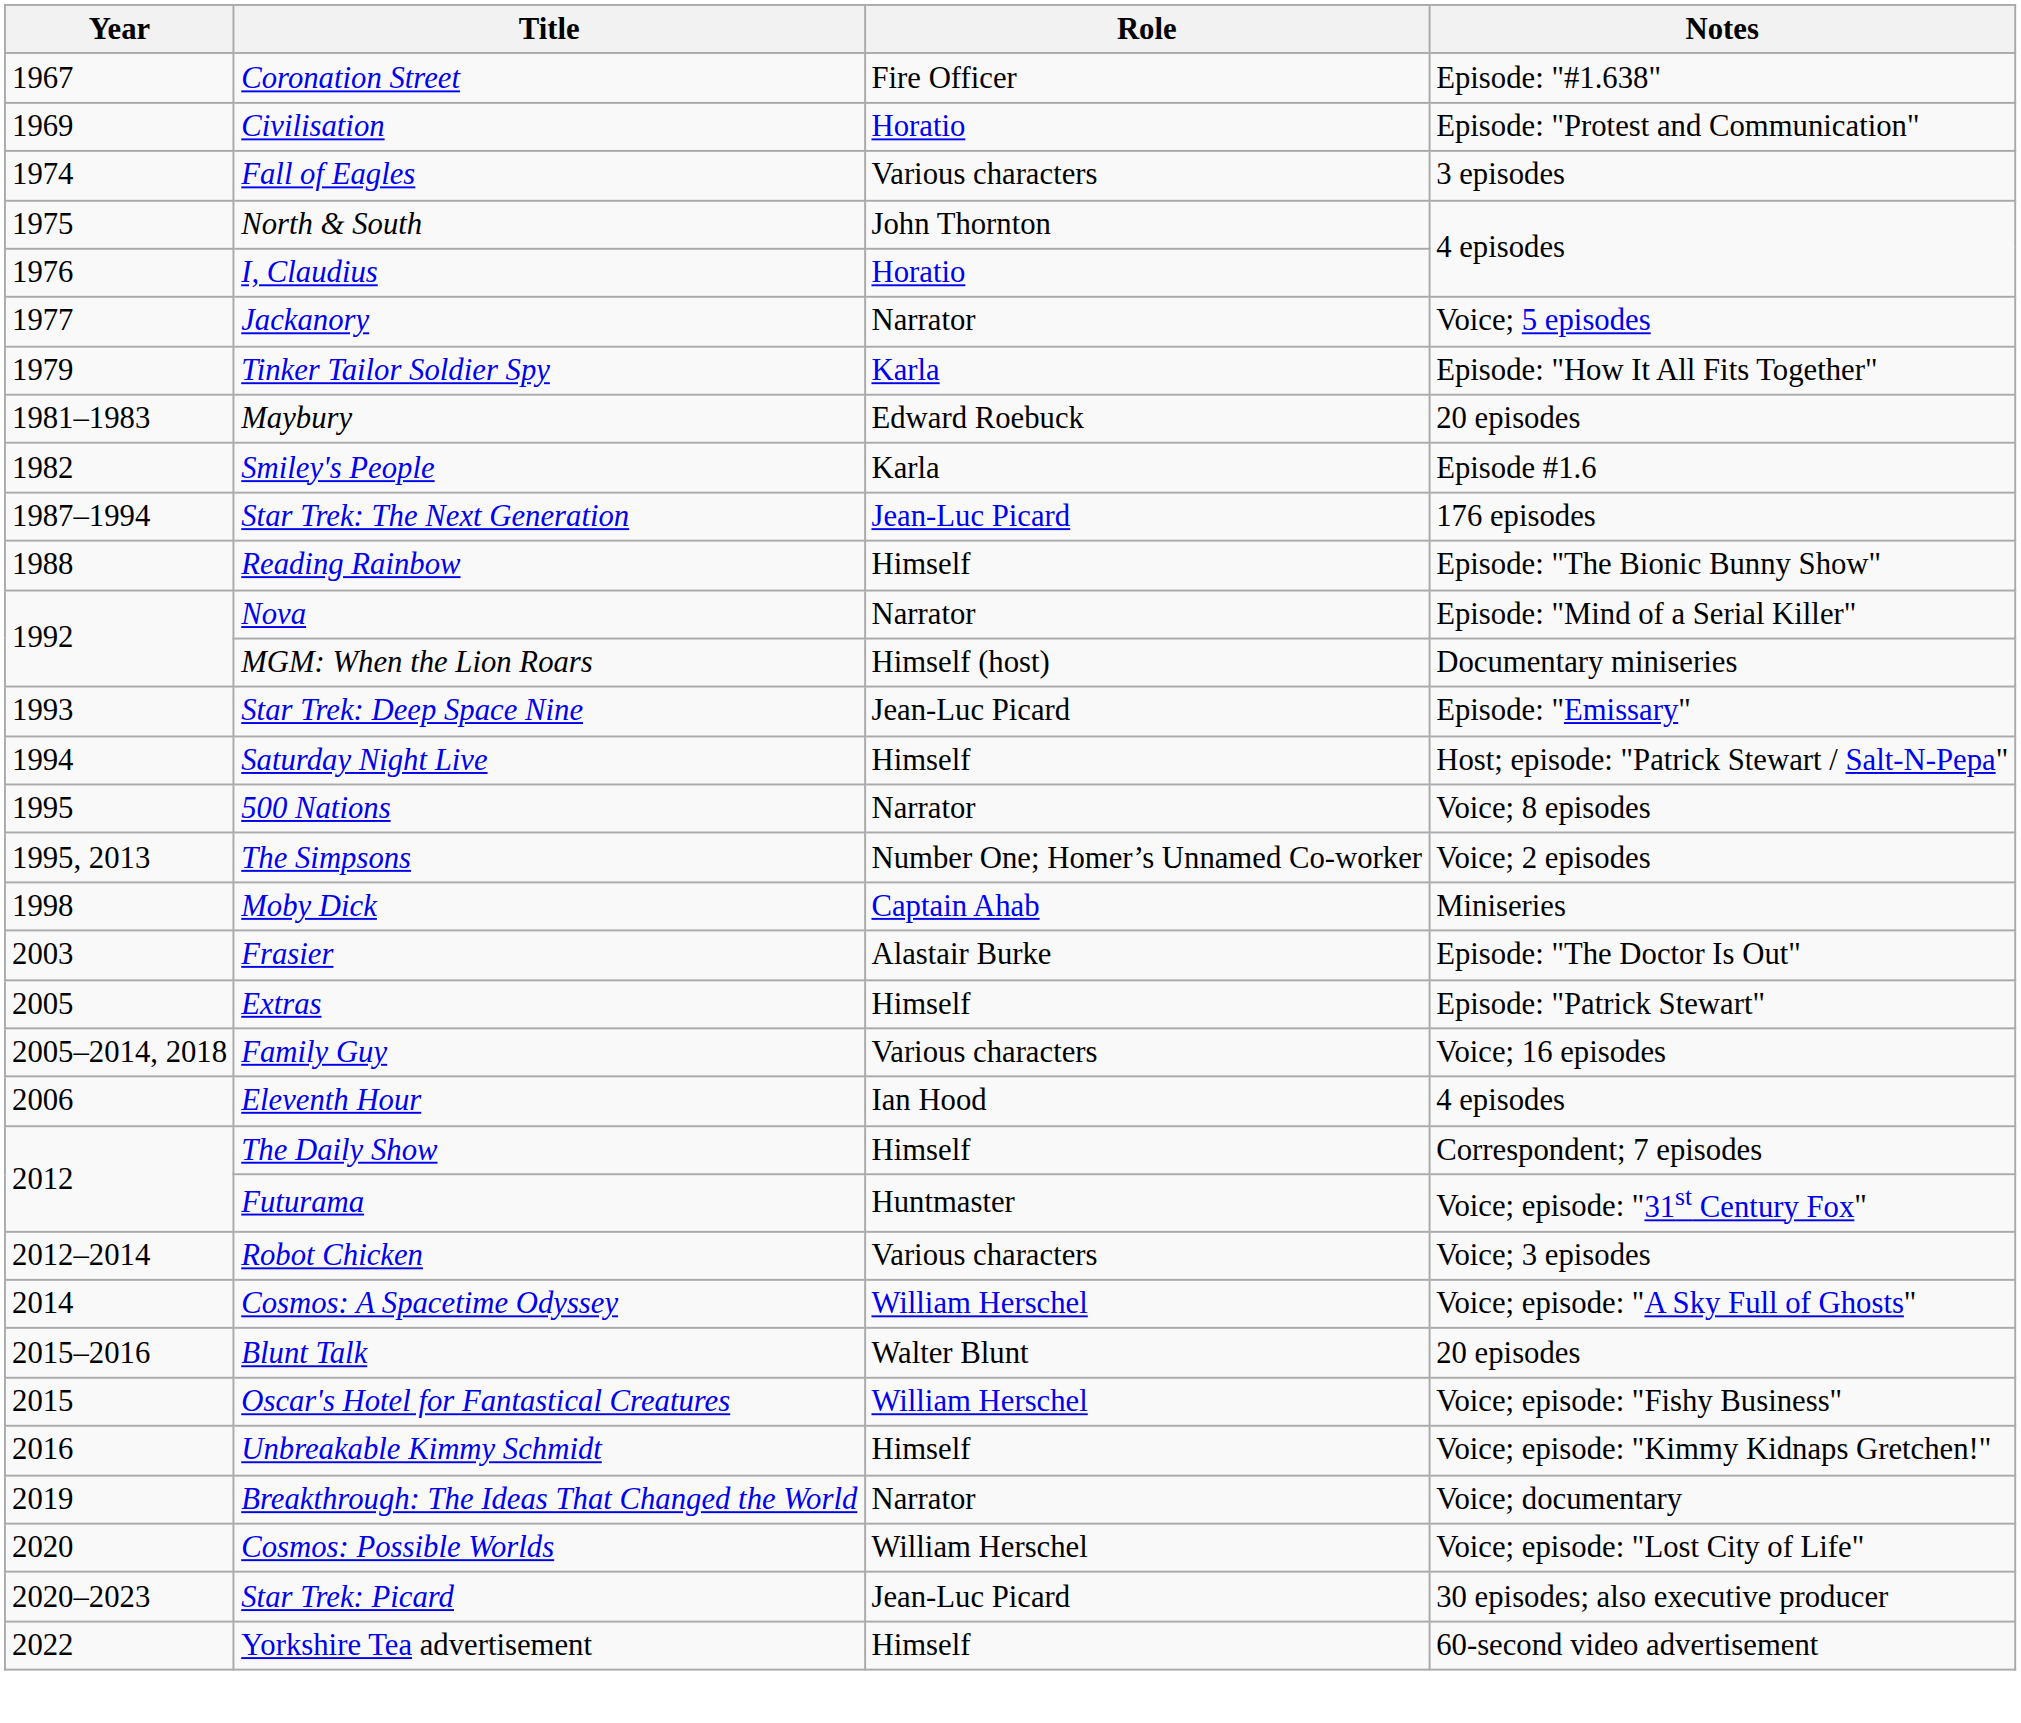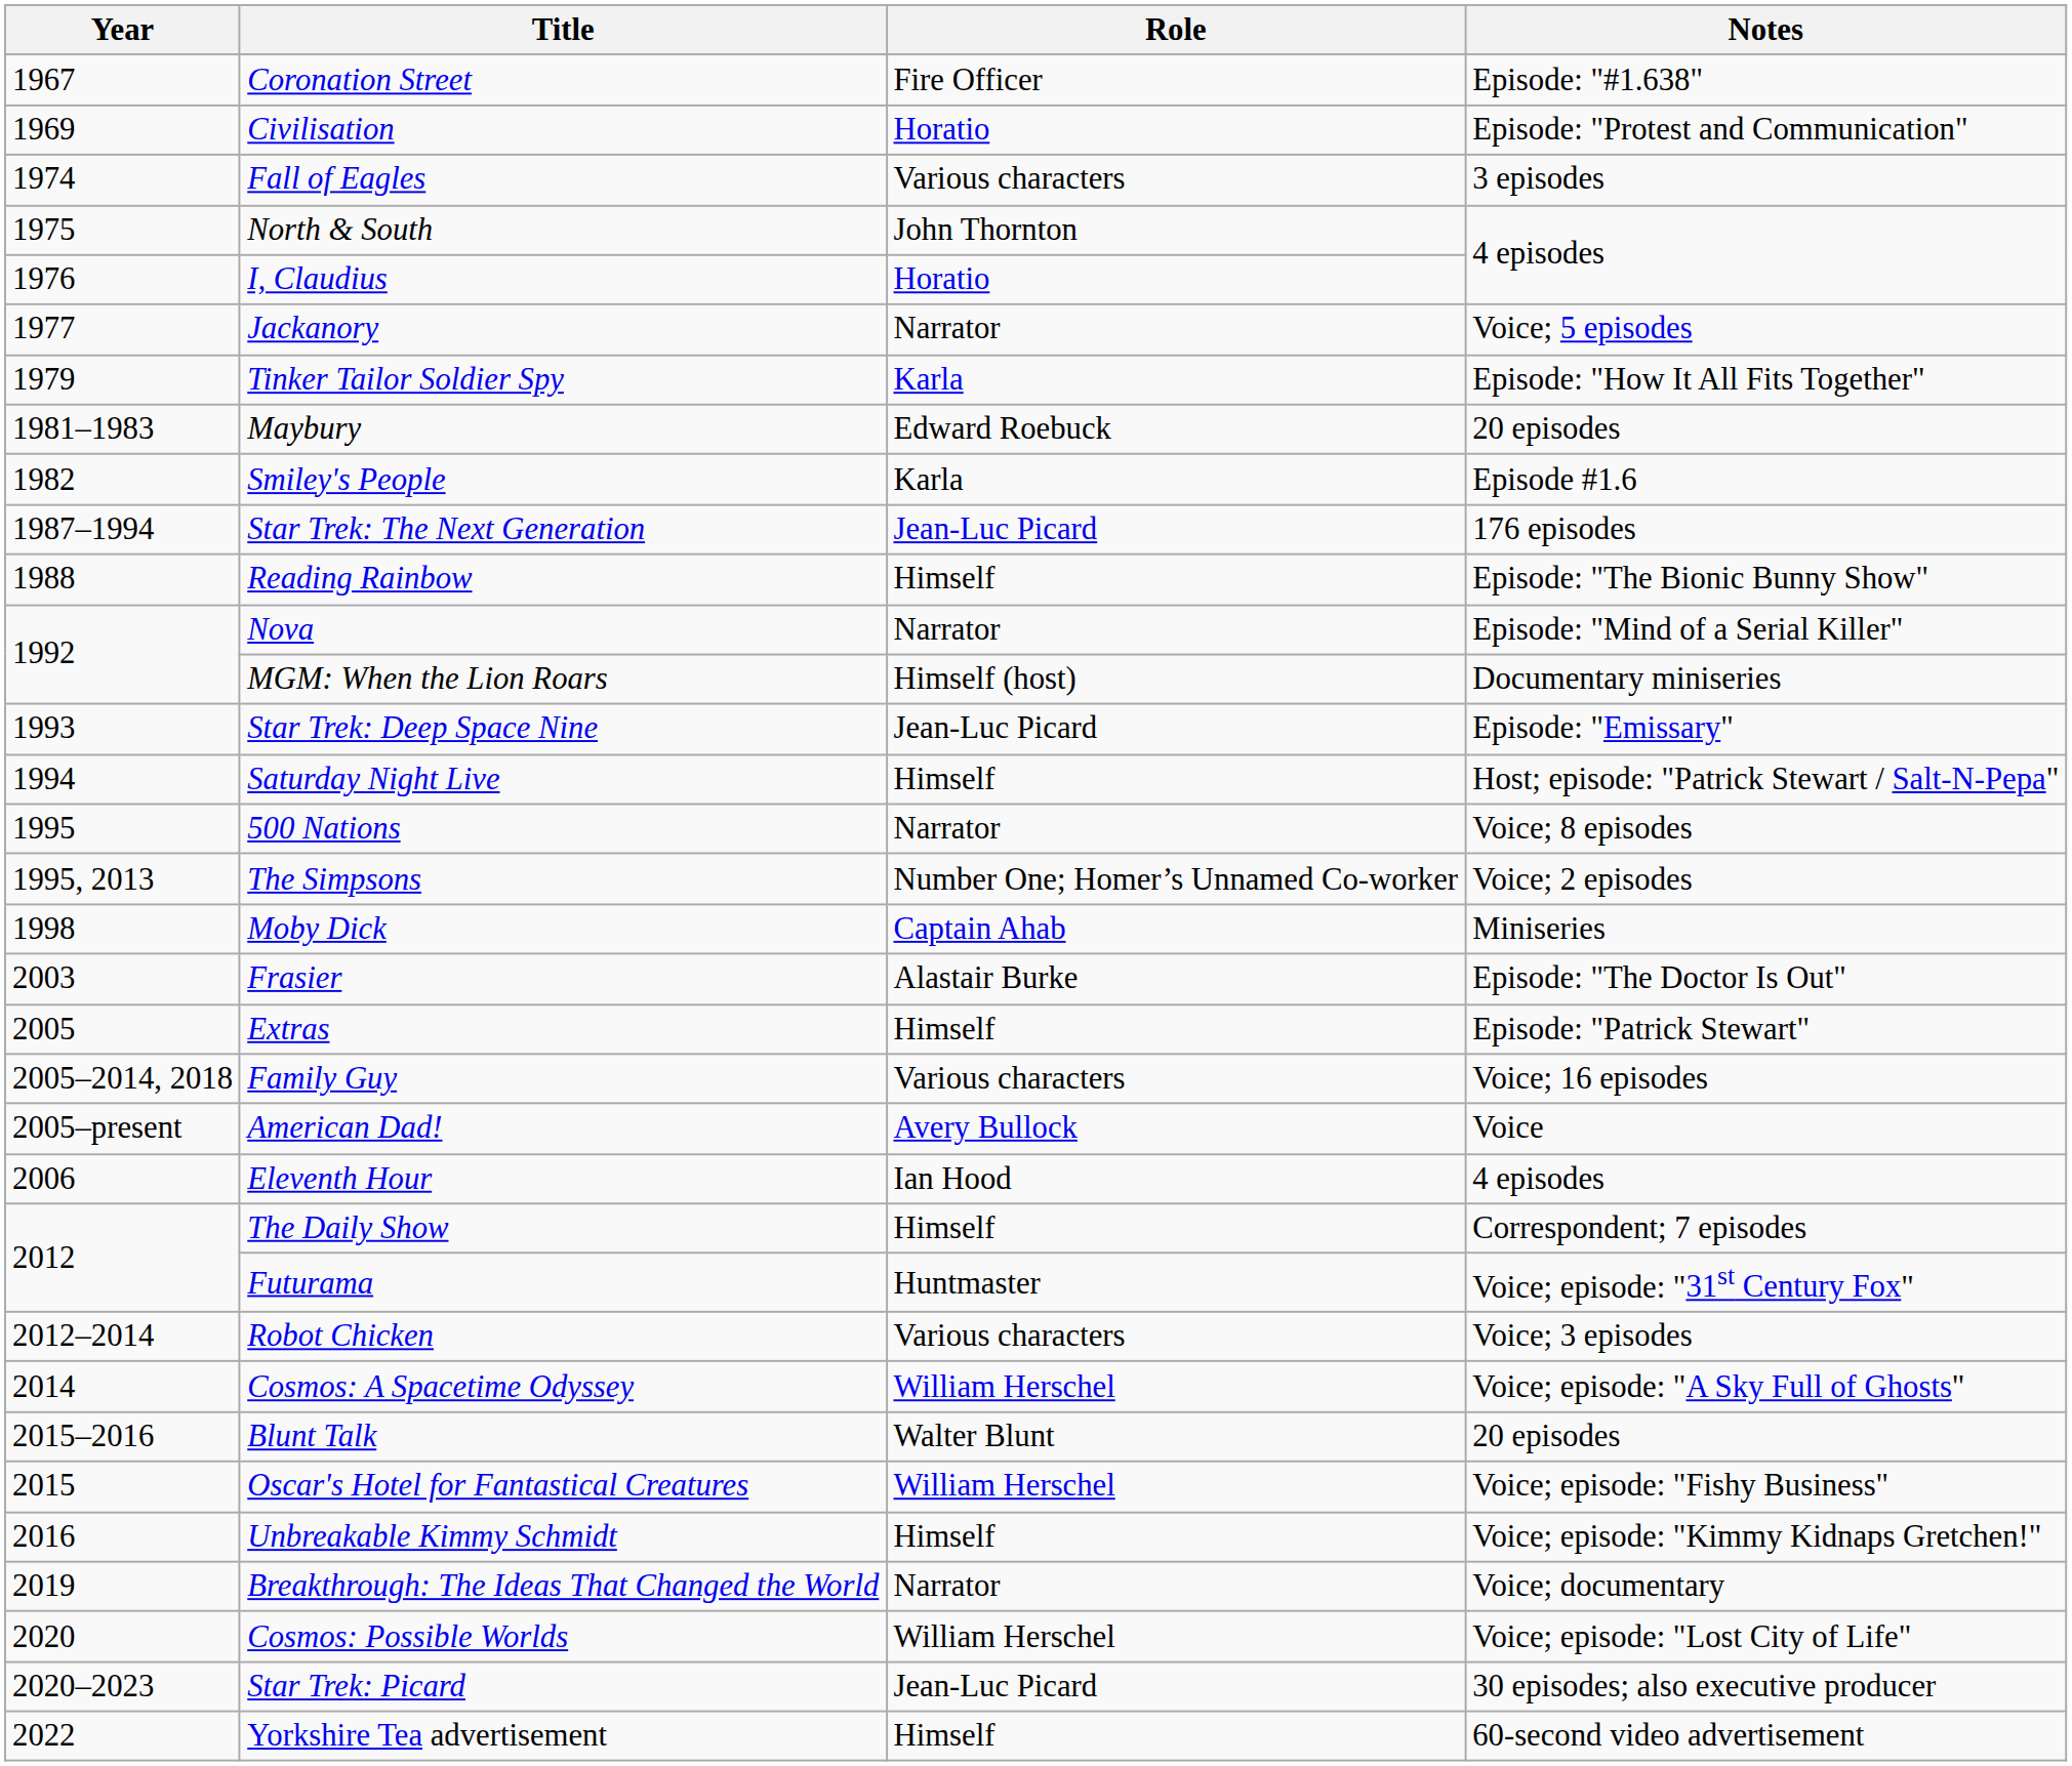+ row: 2005–present | American Dad! | Avery Bullock | Voice
